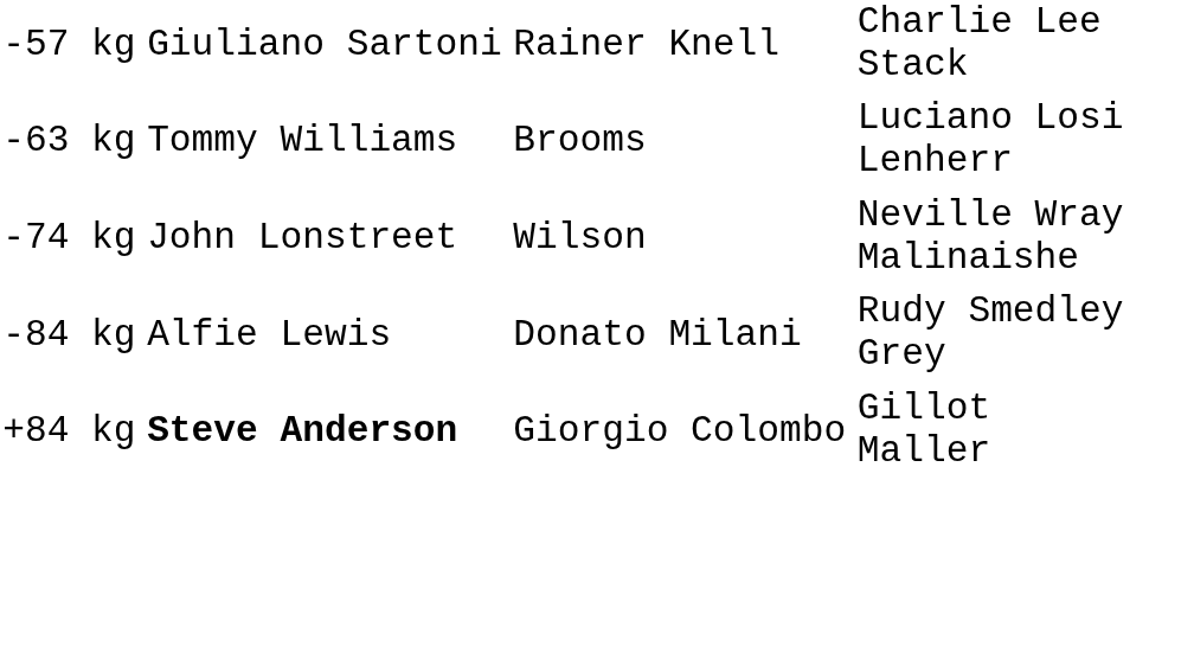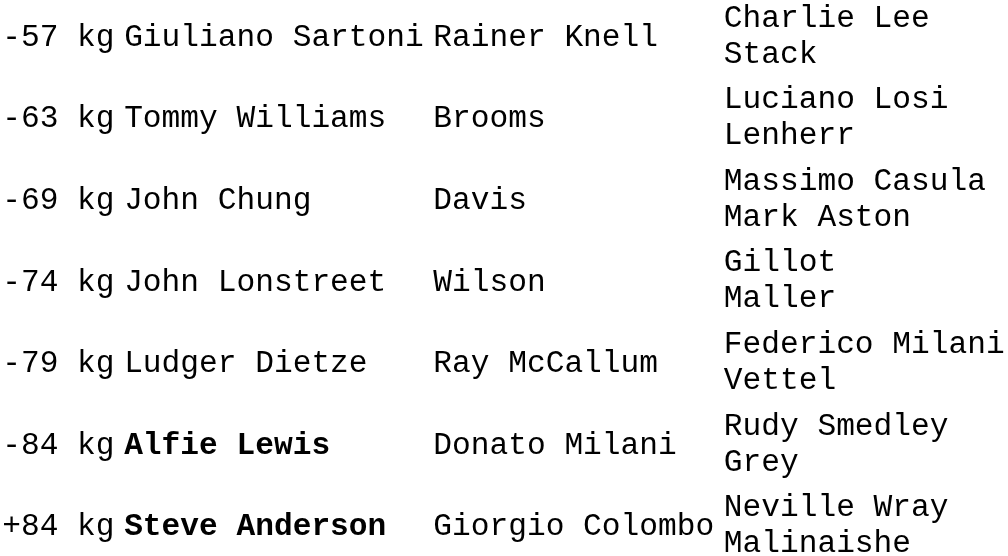+ row: -69 kg | John Chung | Davis | Massimo Casula Mark Aston
-74 kg | column 4: Neville Wray Malinaishe -> Gillot Maller
+ row: -79 kg | Ludger Dietze | Ray McCallum | Federico Milani Vettel
-84 kg | column 2: normal -> bold
+84 kg | column 4: Gillot Maller -> Neville Wray Malinaishe
